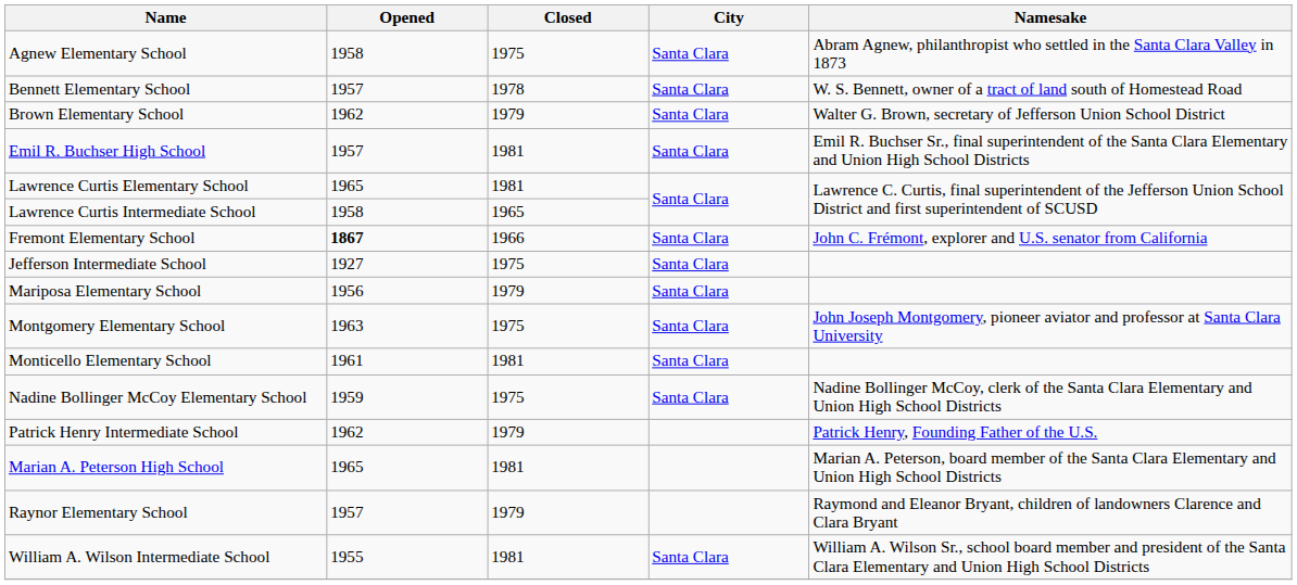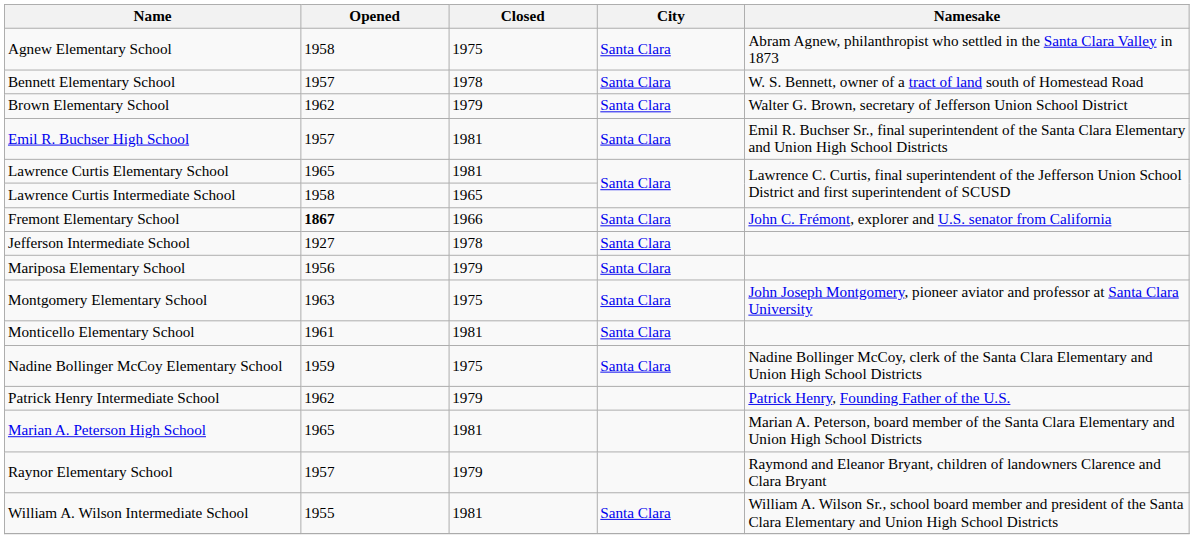Jefferson Intermediate School | Closed: 1975 -> 1978
